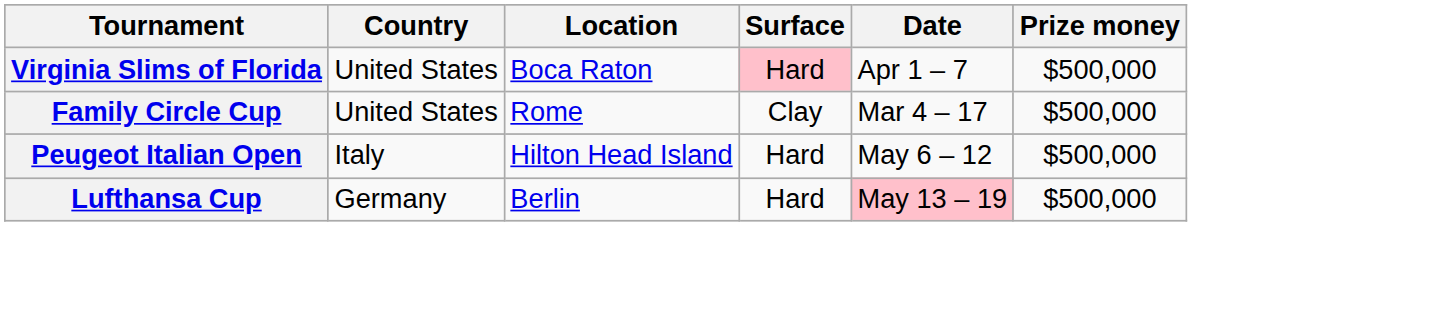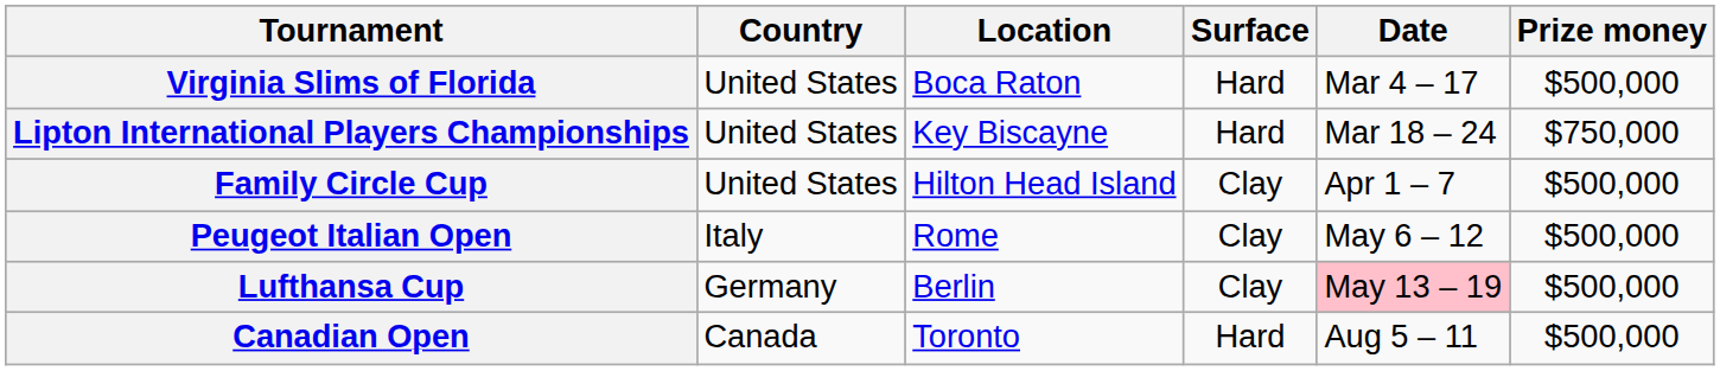Virginia Slims of Florida | Surface: pink background -> no background
Virginia Slims of Florida | Date: Apr 1 – 7 -> Mar 4 – 17
+ row: Lipton International Players Championships | United States | Key Biscayne | Hard | Mar 18 – 24 | $750,000
Family Circle Cup | Location: Rome -> Hilton Head Island
Family Circle Cup | Date: Mar 4 – 17 -> Apr 1 – 7
Peugeot Italian Open | Location: Hilton Head Island -> Rome
Peugeot Italian Open | Surface: Hard -> Clay
Lufthansa Cup | Surface: Hard -> Clay
+ row: Canadian Open | Canada | Toronto | Hard | Aug 5 – 11 | $500,000
